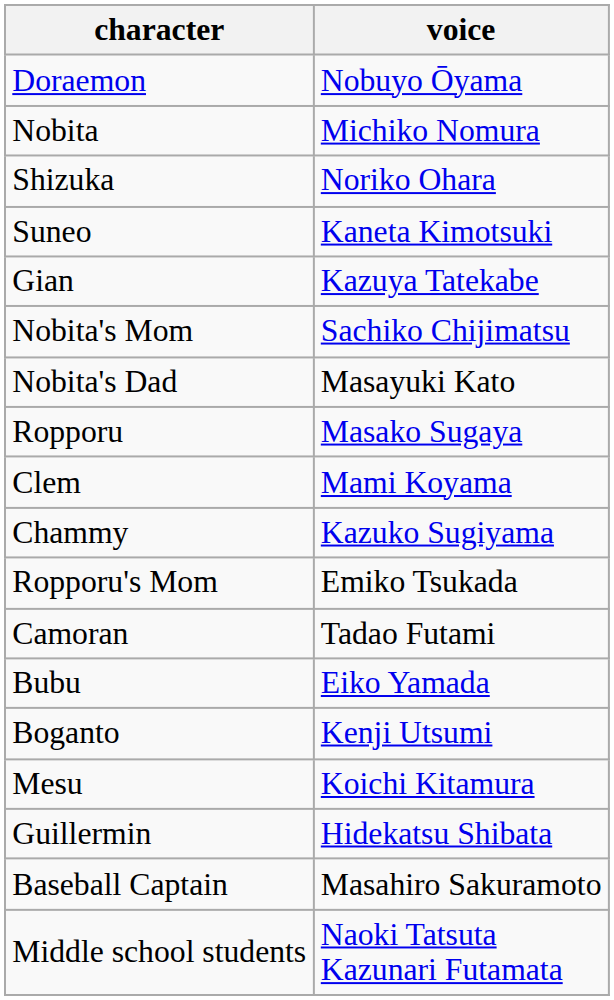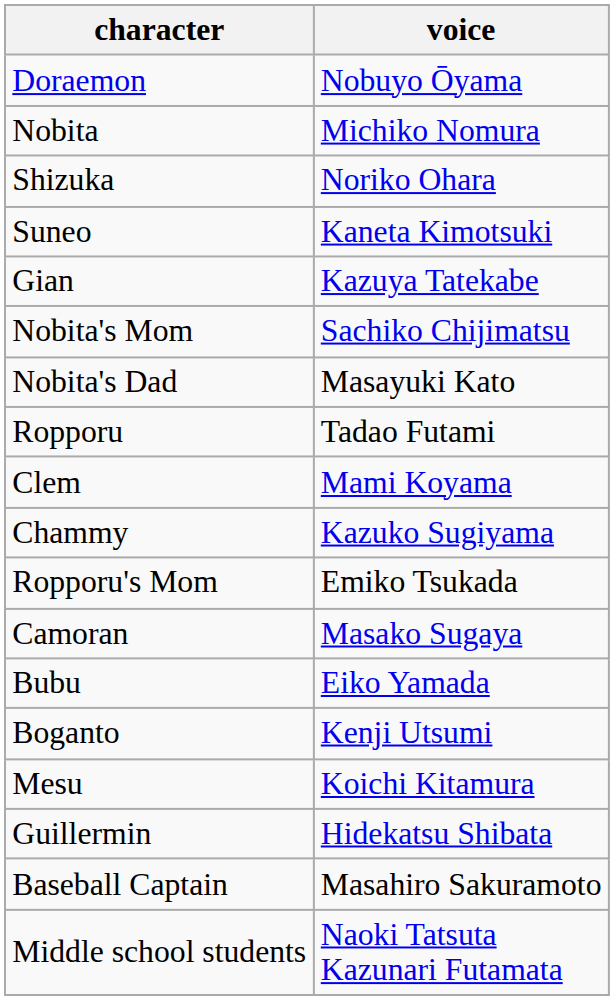Ropporu | voice: Masako Sugaya -> Tadao Futami
Camoran | voice: Tadao Futami -> Masako Sugaya
